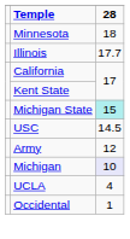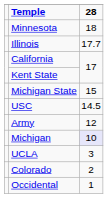Michigan State | 28: paleturquoise background -> no background
UCLA | 28: 4 -> 3
+ row: Colorado | 2
